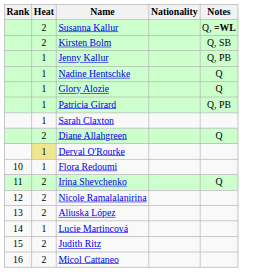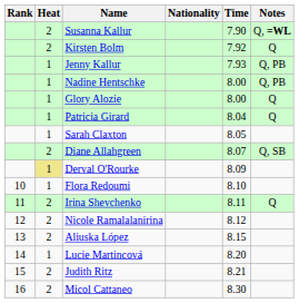+ column: Time | 7.90 | 7.92 | 7.93 | 8.00 | 8.00 | 8.04 | 8.05 | 8.07 | 8.09 | 8.10 | 8.11 | 8.12 | 8.15 | 8.20 | 8.21 | 8.30
Kirsten Bolm | Notes: Q, SB -> Q
Nadine Hentschke | Notes: Q -> Q, PB
Patricia Girard | Notes: Q, PB -> Q
Diane Allahgreen | Notes: Q -> Q, SB
